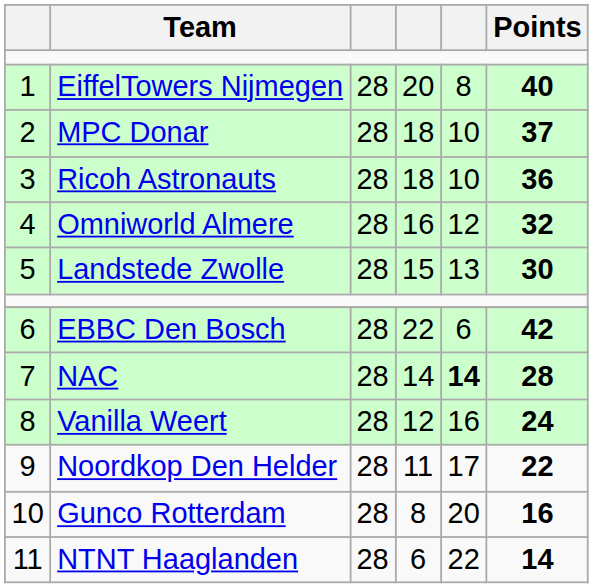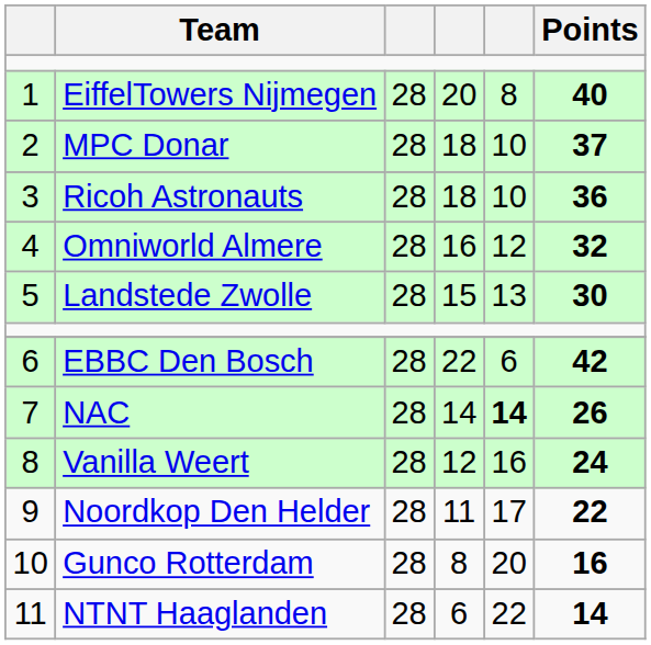NAC | Points: 28 -> 26
